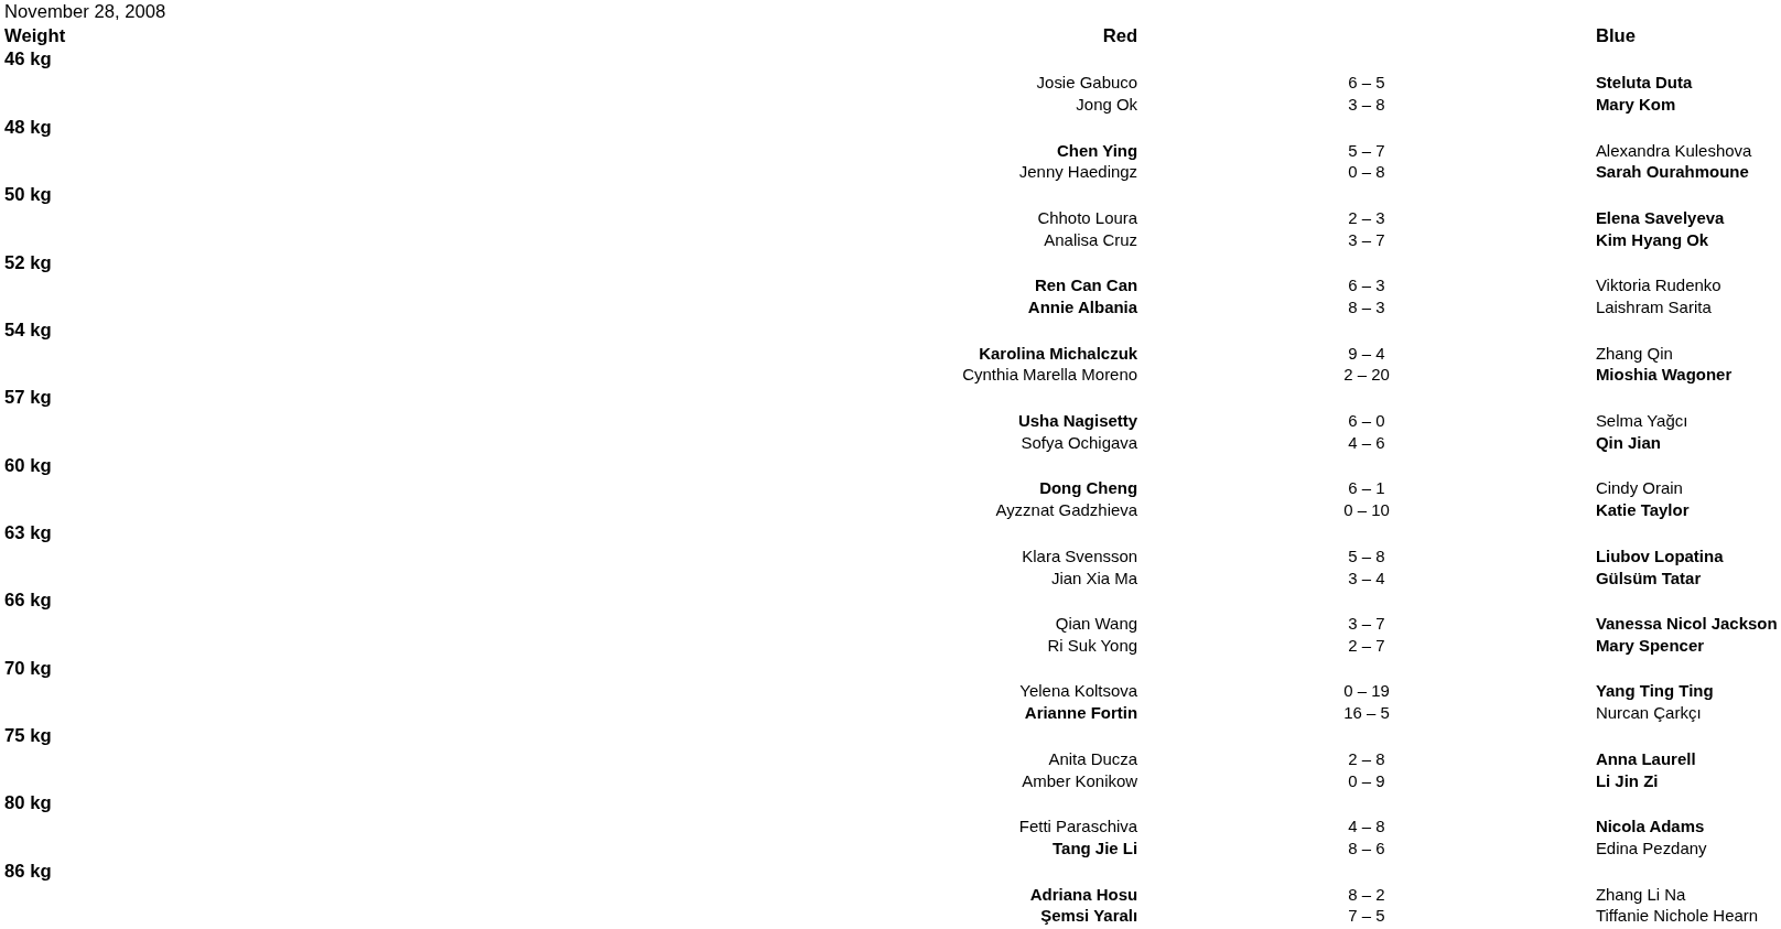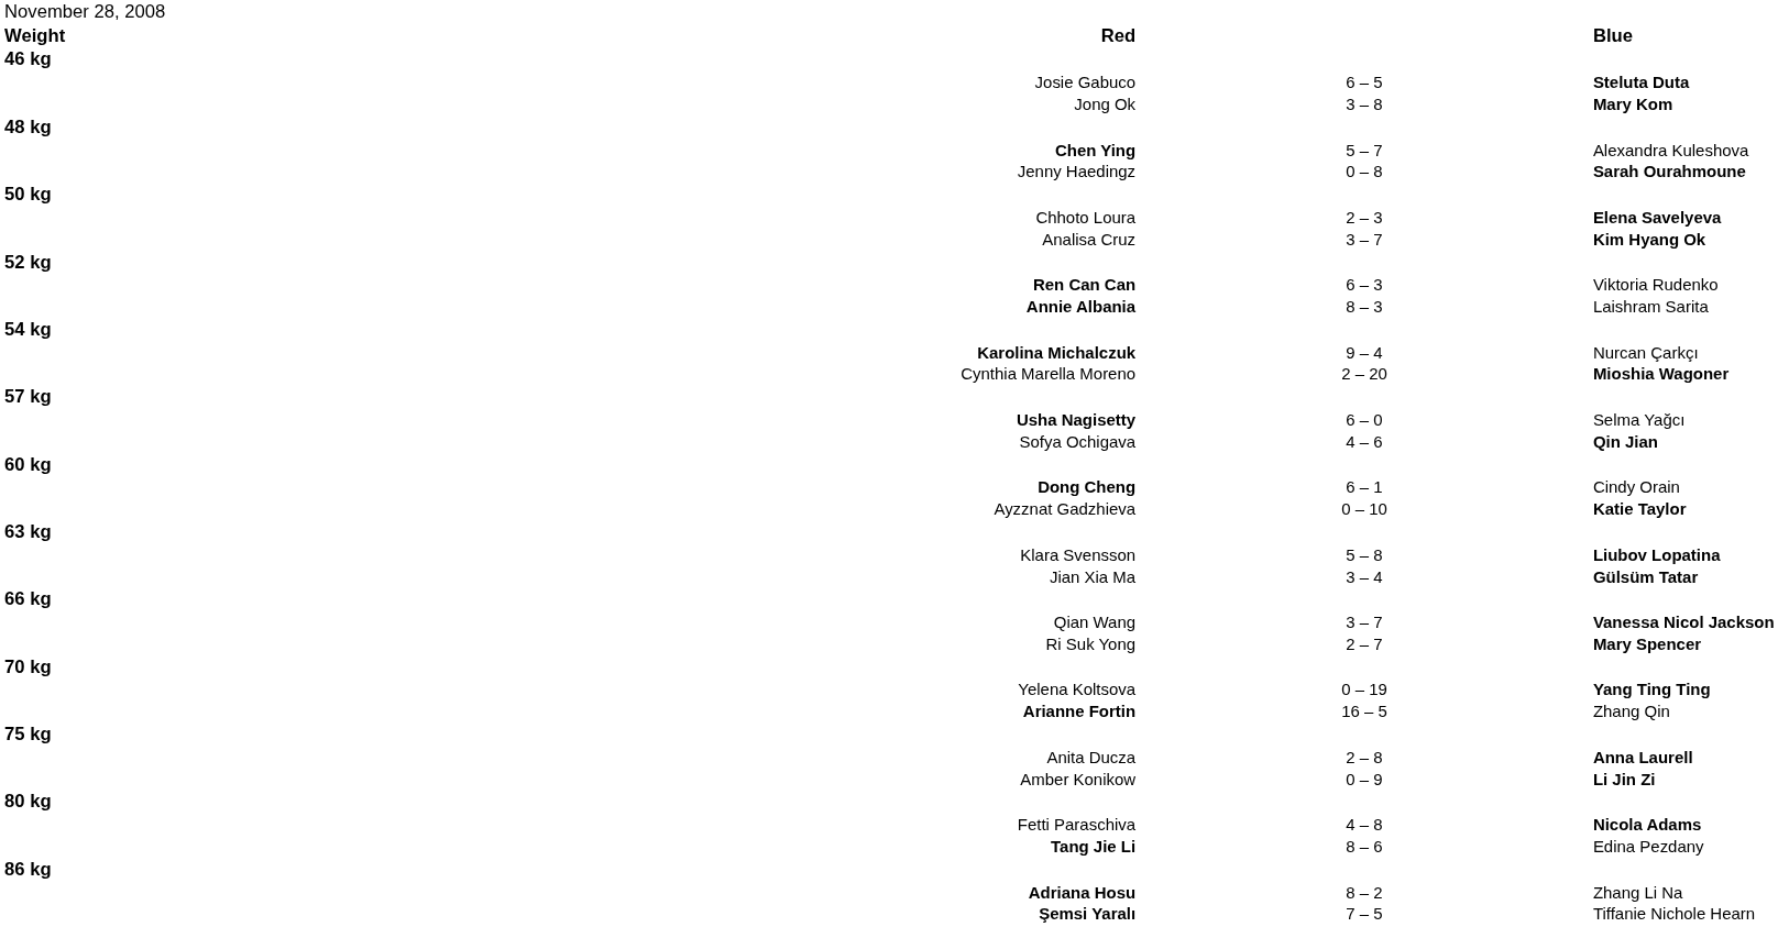Karolina Michalczuk | column 4: Zhang Qin -> Nurcan Çarkçı
Arianne Fortin | column 4: Nurcan Çarkçı -> Zhang Qin
